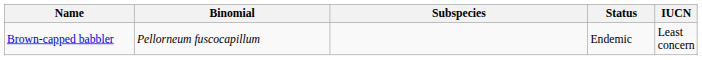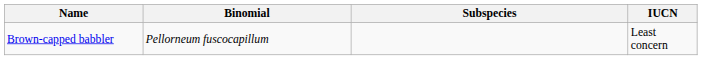- column: Status | Endemic
